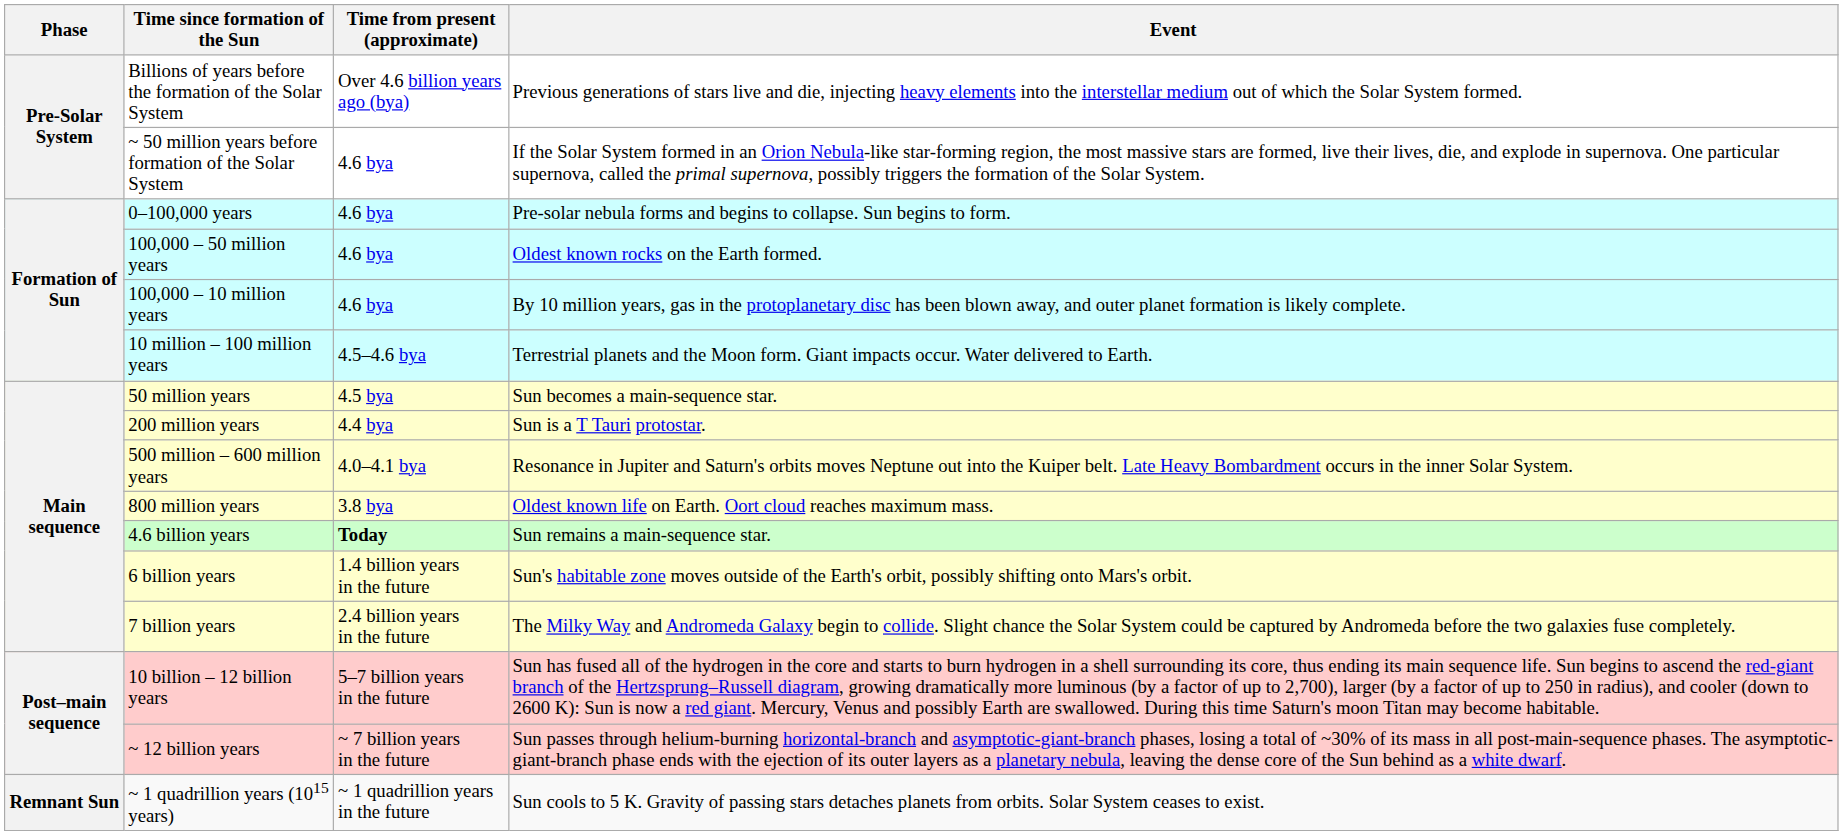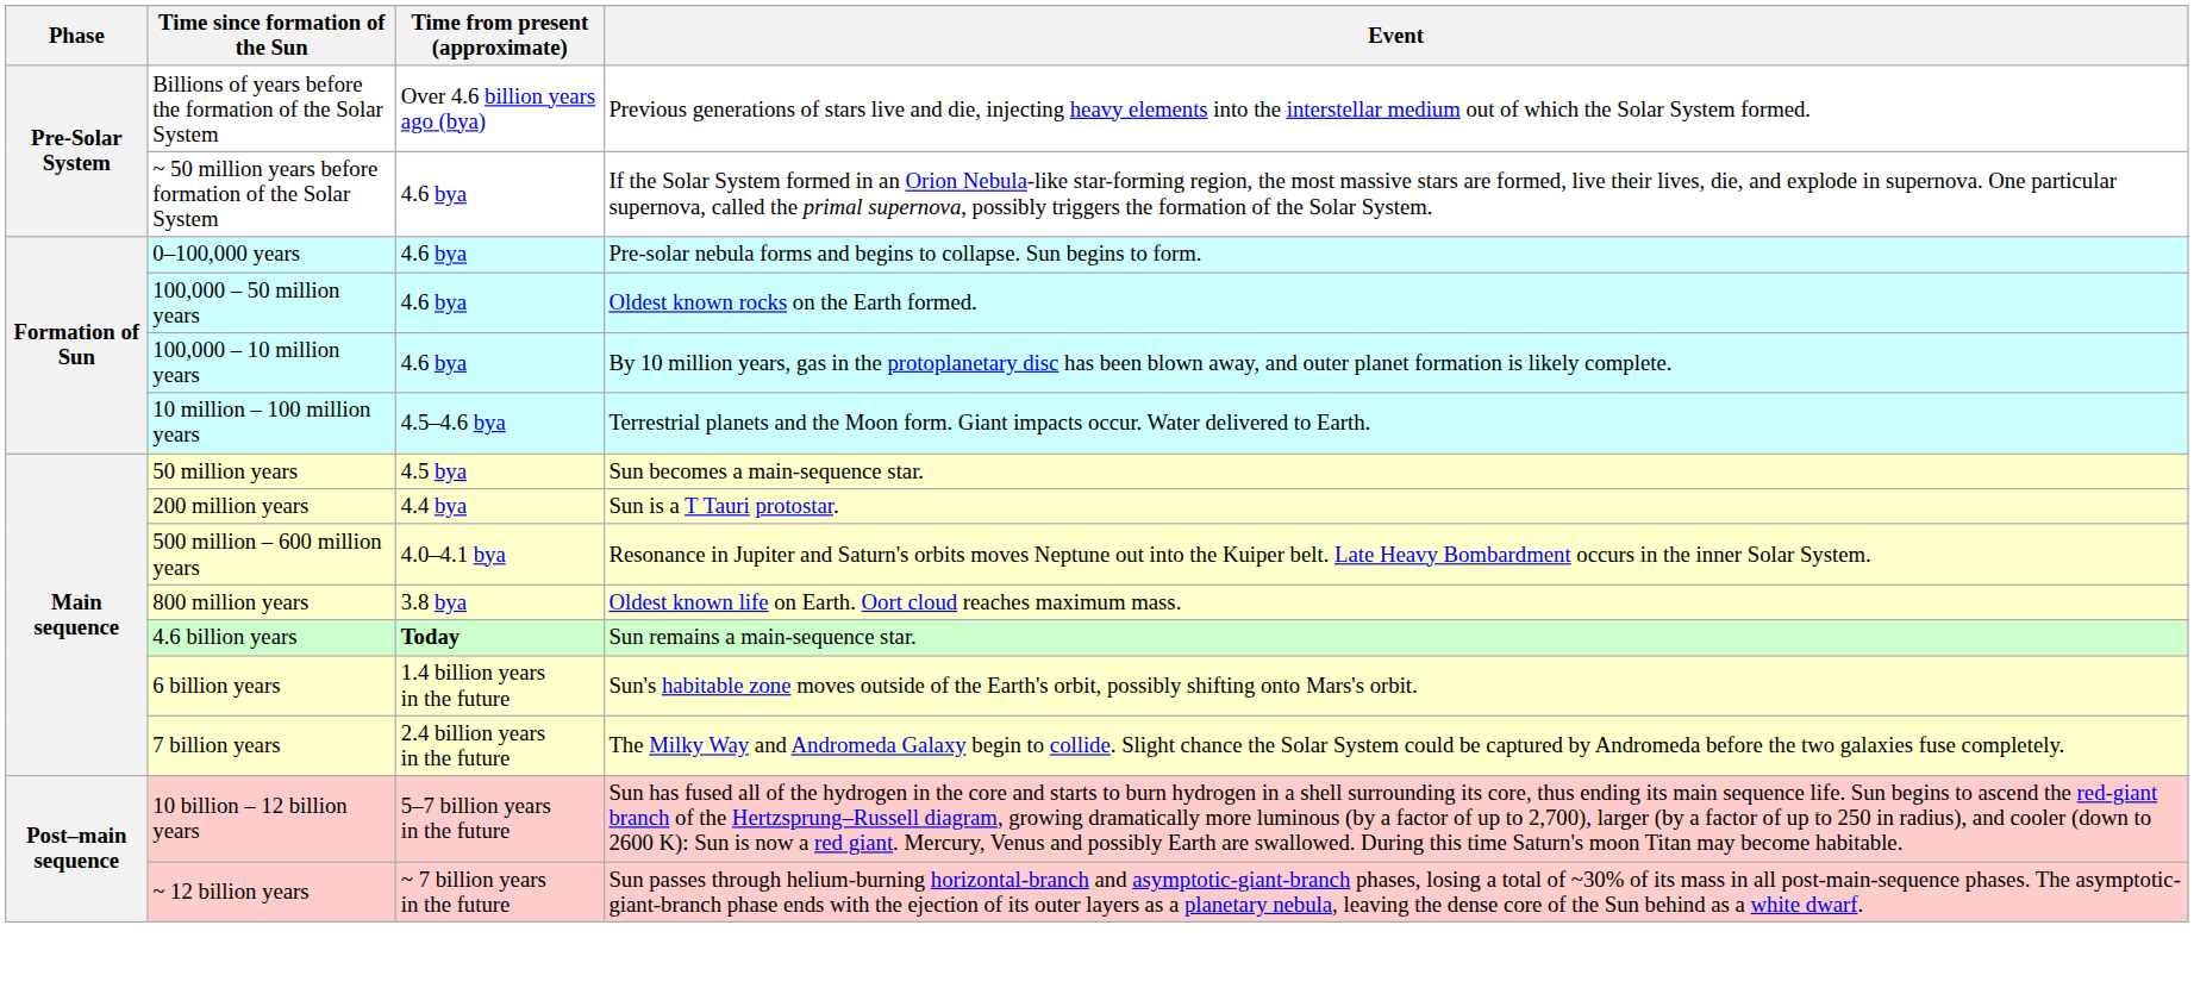- row: Remnant Sun | ~ 1 quadrillion years (1015 years) | ~ 1 quadrillion years in the future | Sun cools to 5 K. Gravity of passing stars detaches planets from orbits. Solar System ceases to exist.
